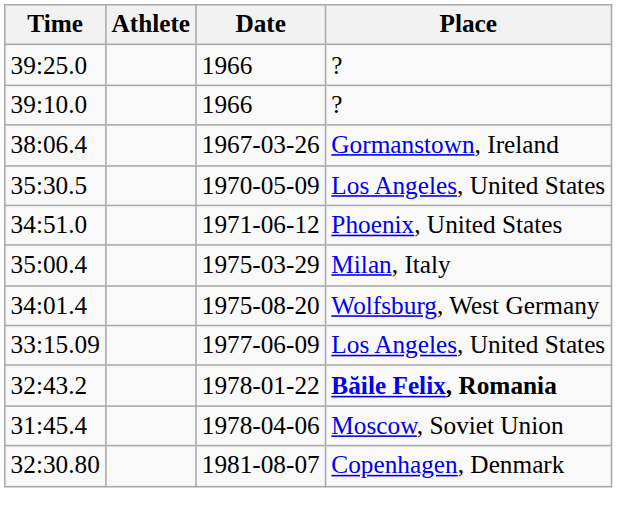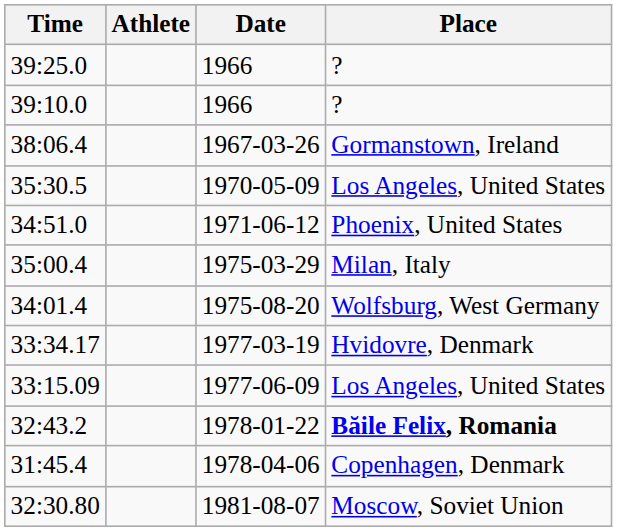+ row: 33:34.17 | 1977-03-19 | Hvidovre, Denmark
31:45.4 | Place: Moscow, Soviet Union -> Copenhagen, Denmark
32:30.80 | Place: Copenhagen, Denmark -> Moscow, Soviet Union
